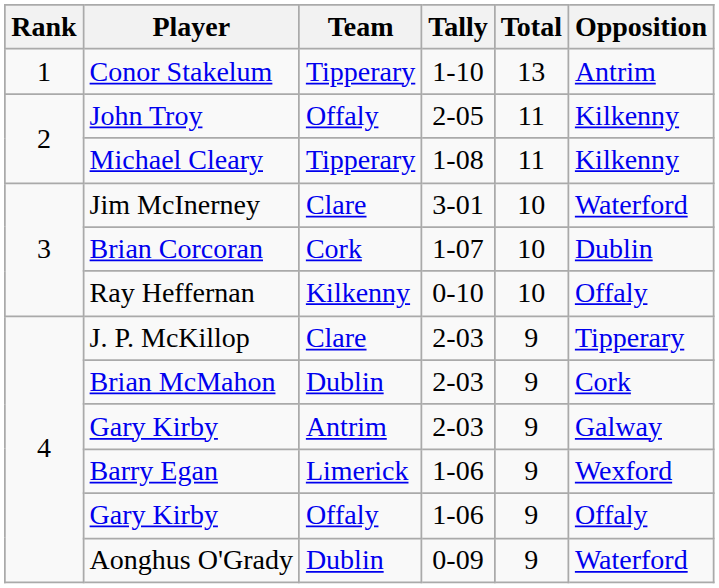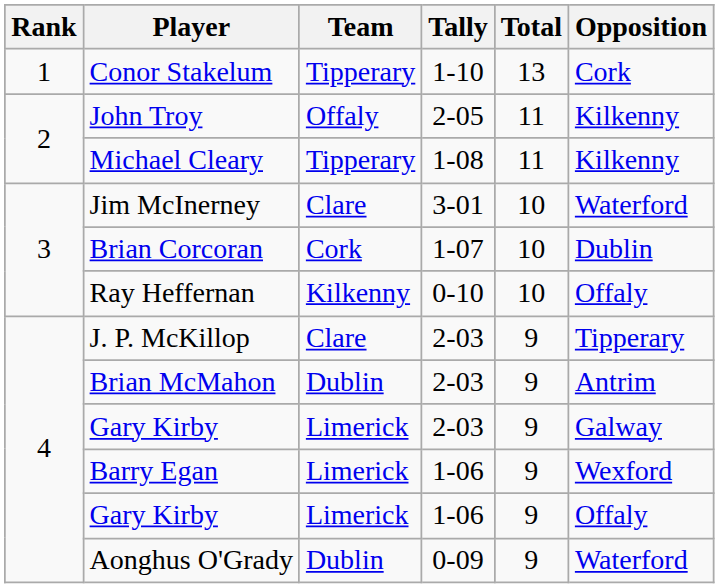Conor Stakelum | Opposition: Antrim -> Cork
Brian McMahon | Opposition: Cork -> Antrim
Gary Kirby / 2-03 | Team: Antrim -> Limerick
Gary Kirby / 1-06 | Team: Offaly -> Limerick
